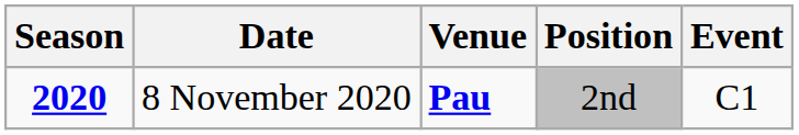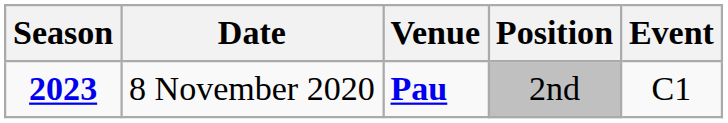8 November 2020 | Season: 2020 -> 2023
